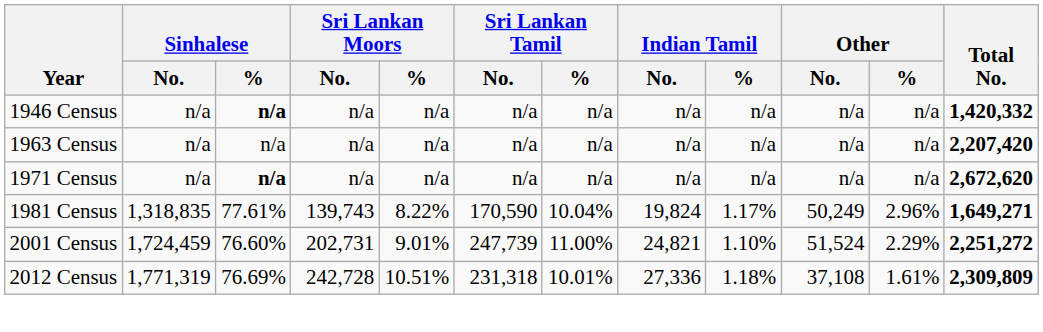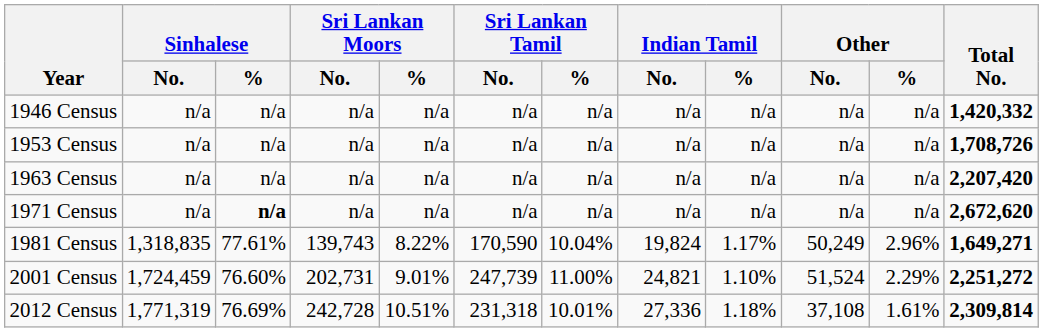1946 Census | Sinhalese / %: bold -> normal
+ row: 1953 Census | n/a | n/a | n/a | n/a | n/a | n/a | n/a | n/a | n/a | n/a | 1,708,726
2012 Census | Total No.: 2,309,809 -> 2,309,814
